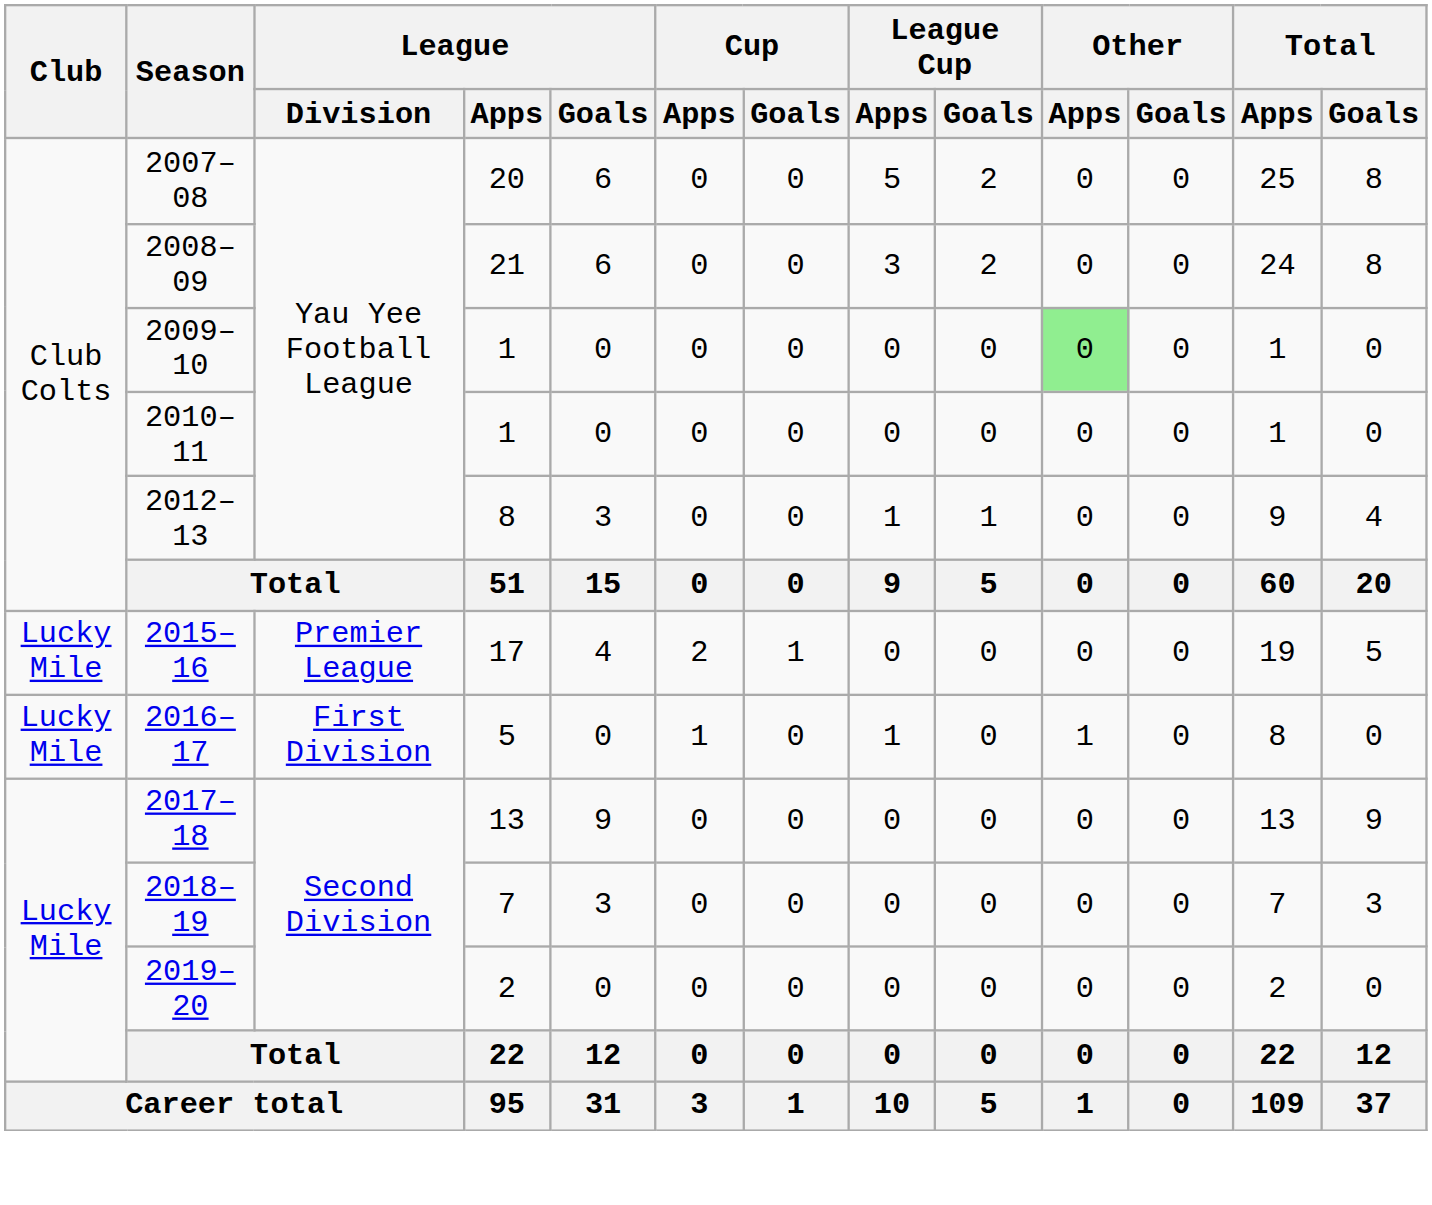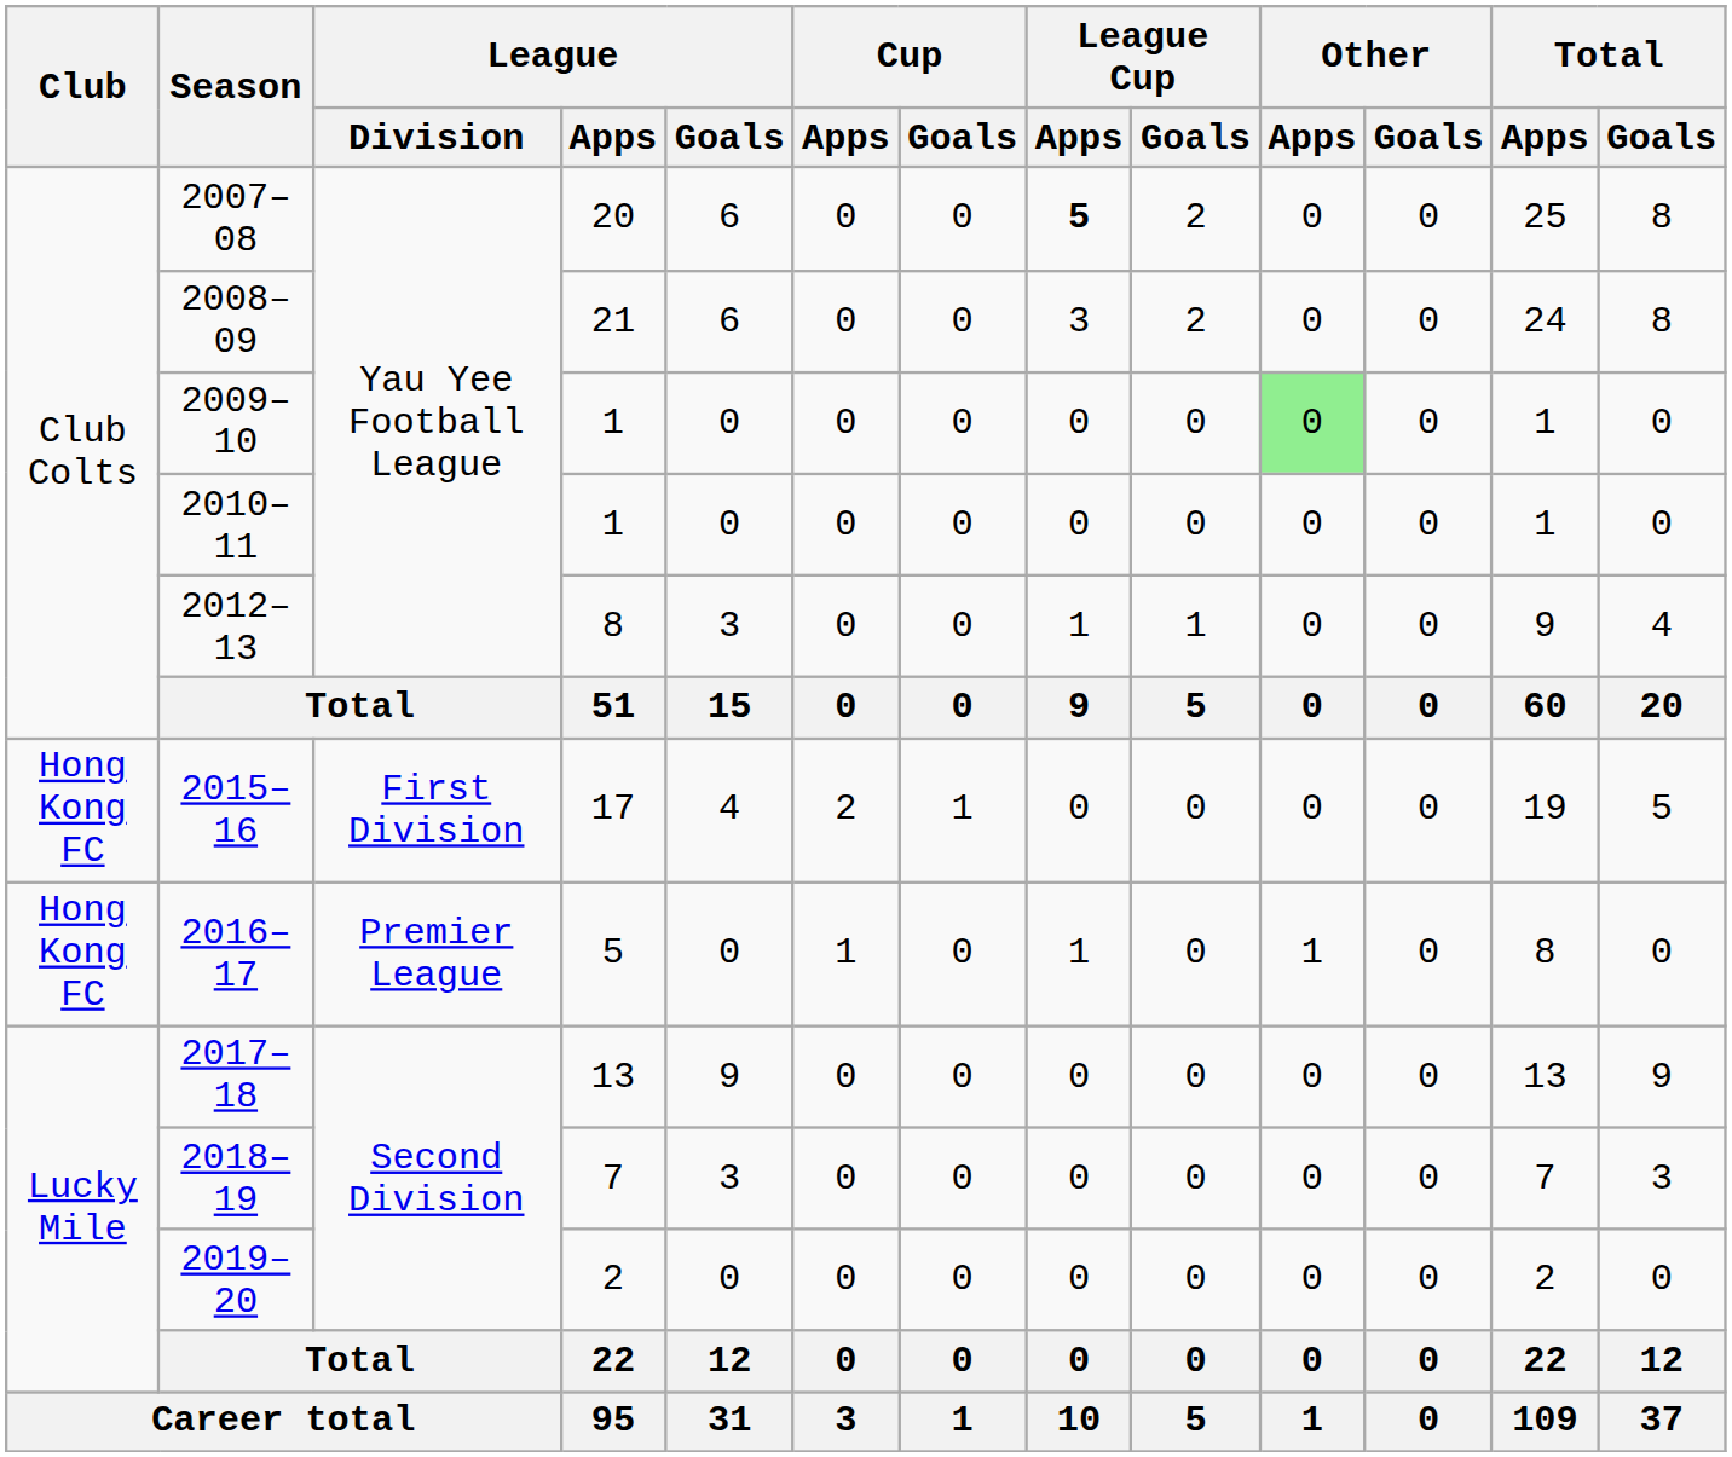2007–08 | League Cup / Apps: normal -> bold
2015–16 | Club: Lucky Mile -> Hong Kong FC
2015–16 | League / Division: Premier League -> First Division
2016–17 | Club: Lucky Mile -> Hong Kong FC
2016–17 | League / Division: First Division -> Premier League
